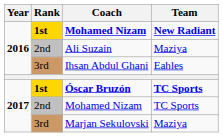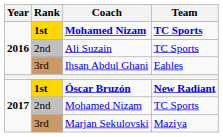1st / Mohamed Nizam | Team: New Radiant -> TC Sports
Ali Suzain | Team: Maziya -> TC Sports
Óscar Bruzón | Team: TC Sports -> New Radiant
